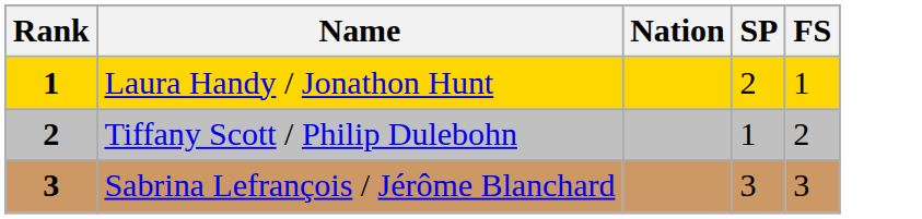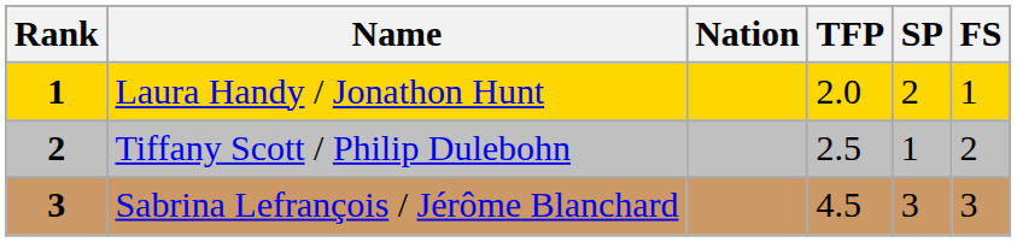+ column: TFP | 2.0 | 2.5 | 4.5
